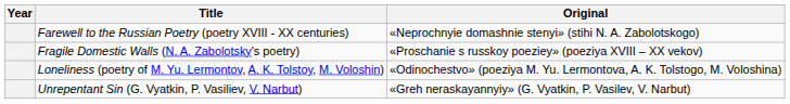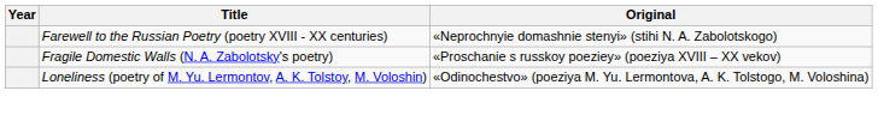- row: Unrepentant Sin (G. Vyatkin, P. Vasiliev, V. Narbut) | «Greh neraskayannyiy» (G. Vyatkin, P. Vasilev, V. Narbut)
